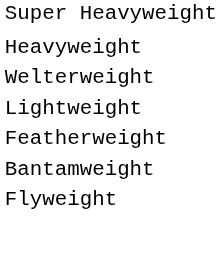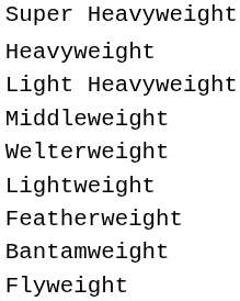+ row: Light Heavyweight
+ row: Middleweight
